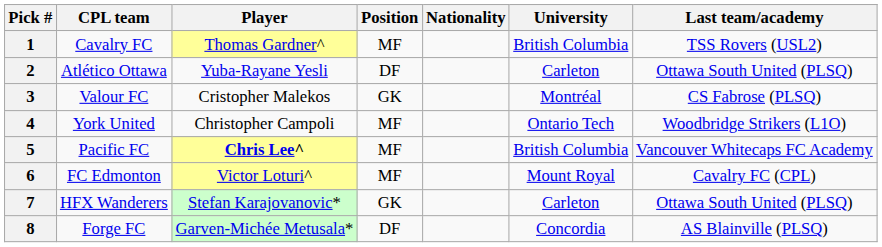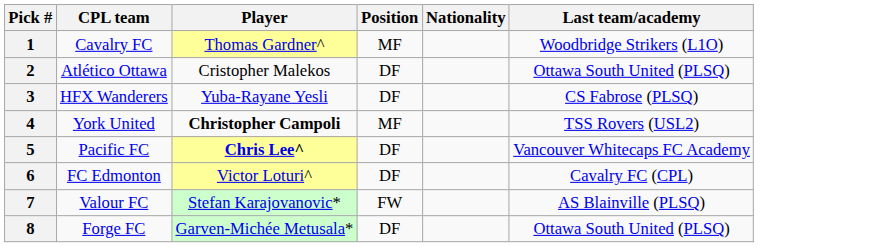- column: University | British Columbia | Carleton | Montréal | Ontario Tech | British Columbia | Mount Royal | Carleton | Concordia
1 | Last team/academy: TSS Rovers (USL2) -> Woodbridge Strikers (L1O)
2 | Player: Yuba-Rayane Yesli -> Cristopher Malekos
3 | CPL team: Valour FC -> HFX Wanderers
3 | Player: Cristopher Malekos -> Yuba-Rayane Yesli
3 | Position: GK -> DF
4 | Player: normal -> bold
4 | Last team/academy: Woodbridge Strikers (L1O) -> TSS Rovers (USL2)
5 | Position: MF -> DF
6 | Position: MF -> DF
7 | CPL team: HFX Wanderers -> Valour FC
7 | Position: GK -> FW
7 | Last team/academy: Ottawa South United (PLSQ) -> AS Blainville (PLSQ)
8 | Last team/academy: AS Blainville (PLSQ) -> Ottawa South United (PLSQ)
